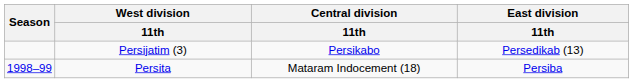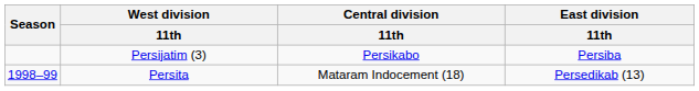Persijatim (3) | East division / 11th: Persedikab (13) -> Persiba
Persita | East division / 11th: Persiba -> Persedikab (13)
